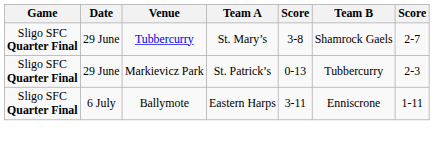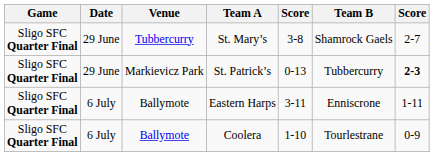St. Patrick’s | column 7: normal -> bold
+ row: Sligo SFC Quarter Final | 6 July | Ballymote | Coolera | 1-10 | Tourlestrane | 0-9
